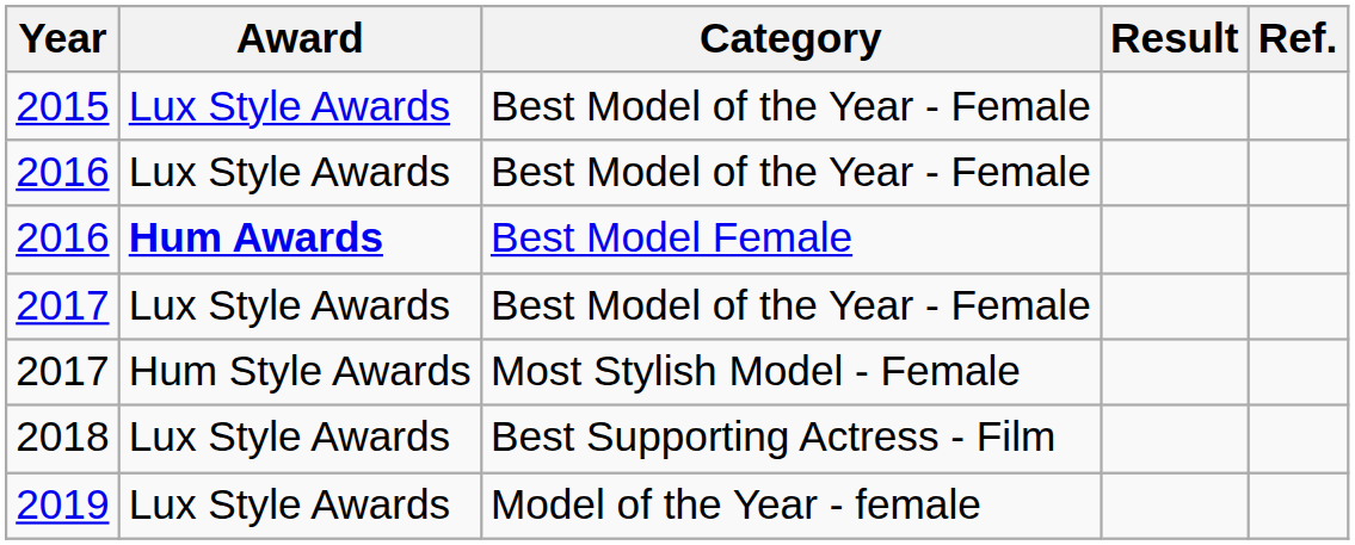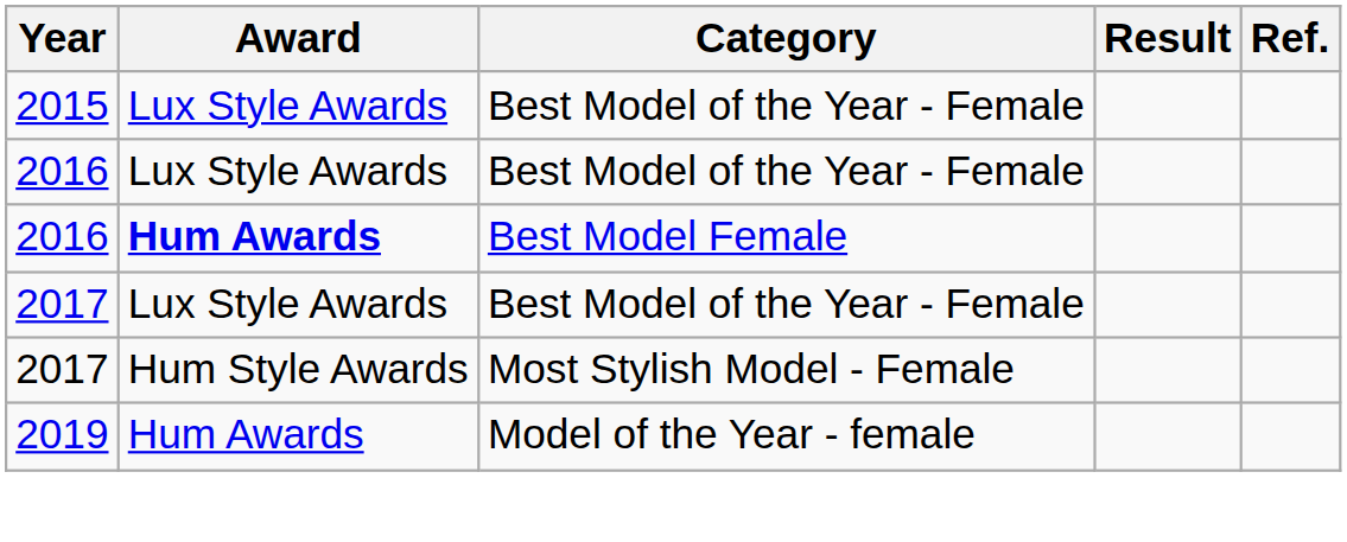- row: 2018 | Lux Style Awards | Best Supporting Actress - Film
2019 | Award: Lux Style Awards -> Hum Awards
